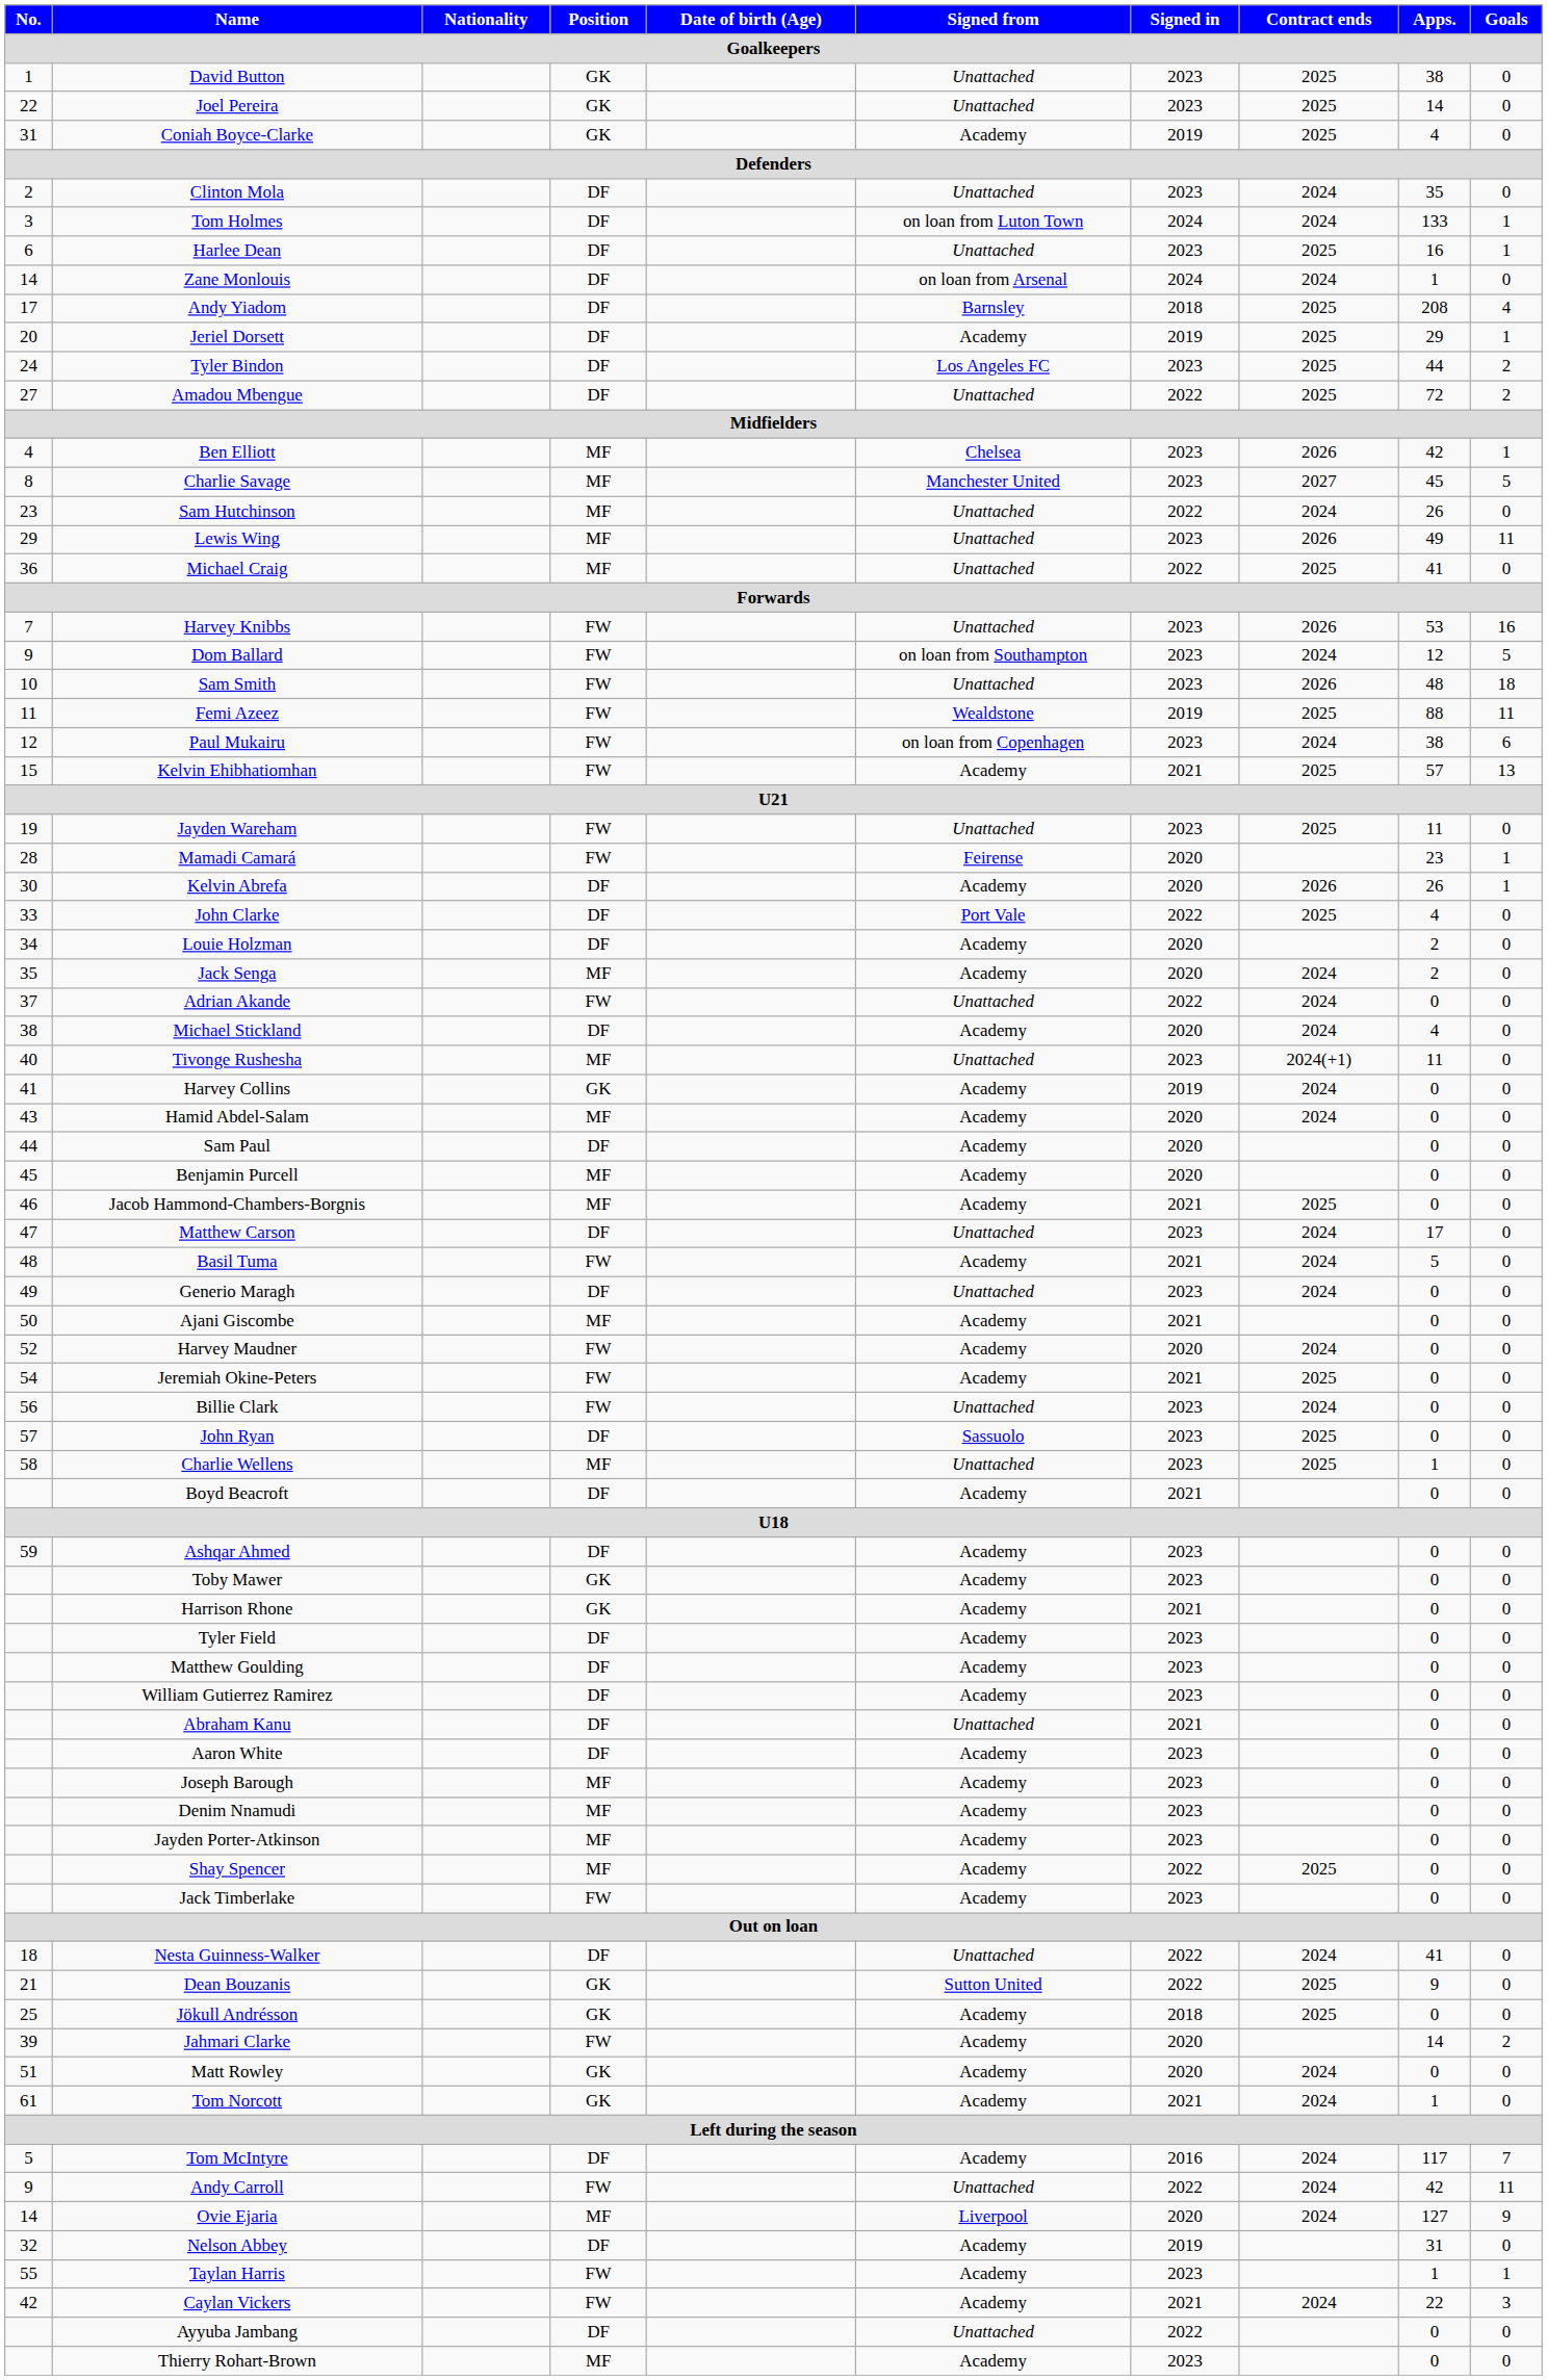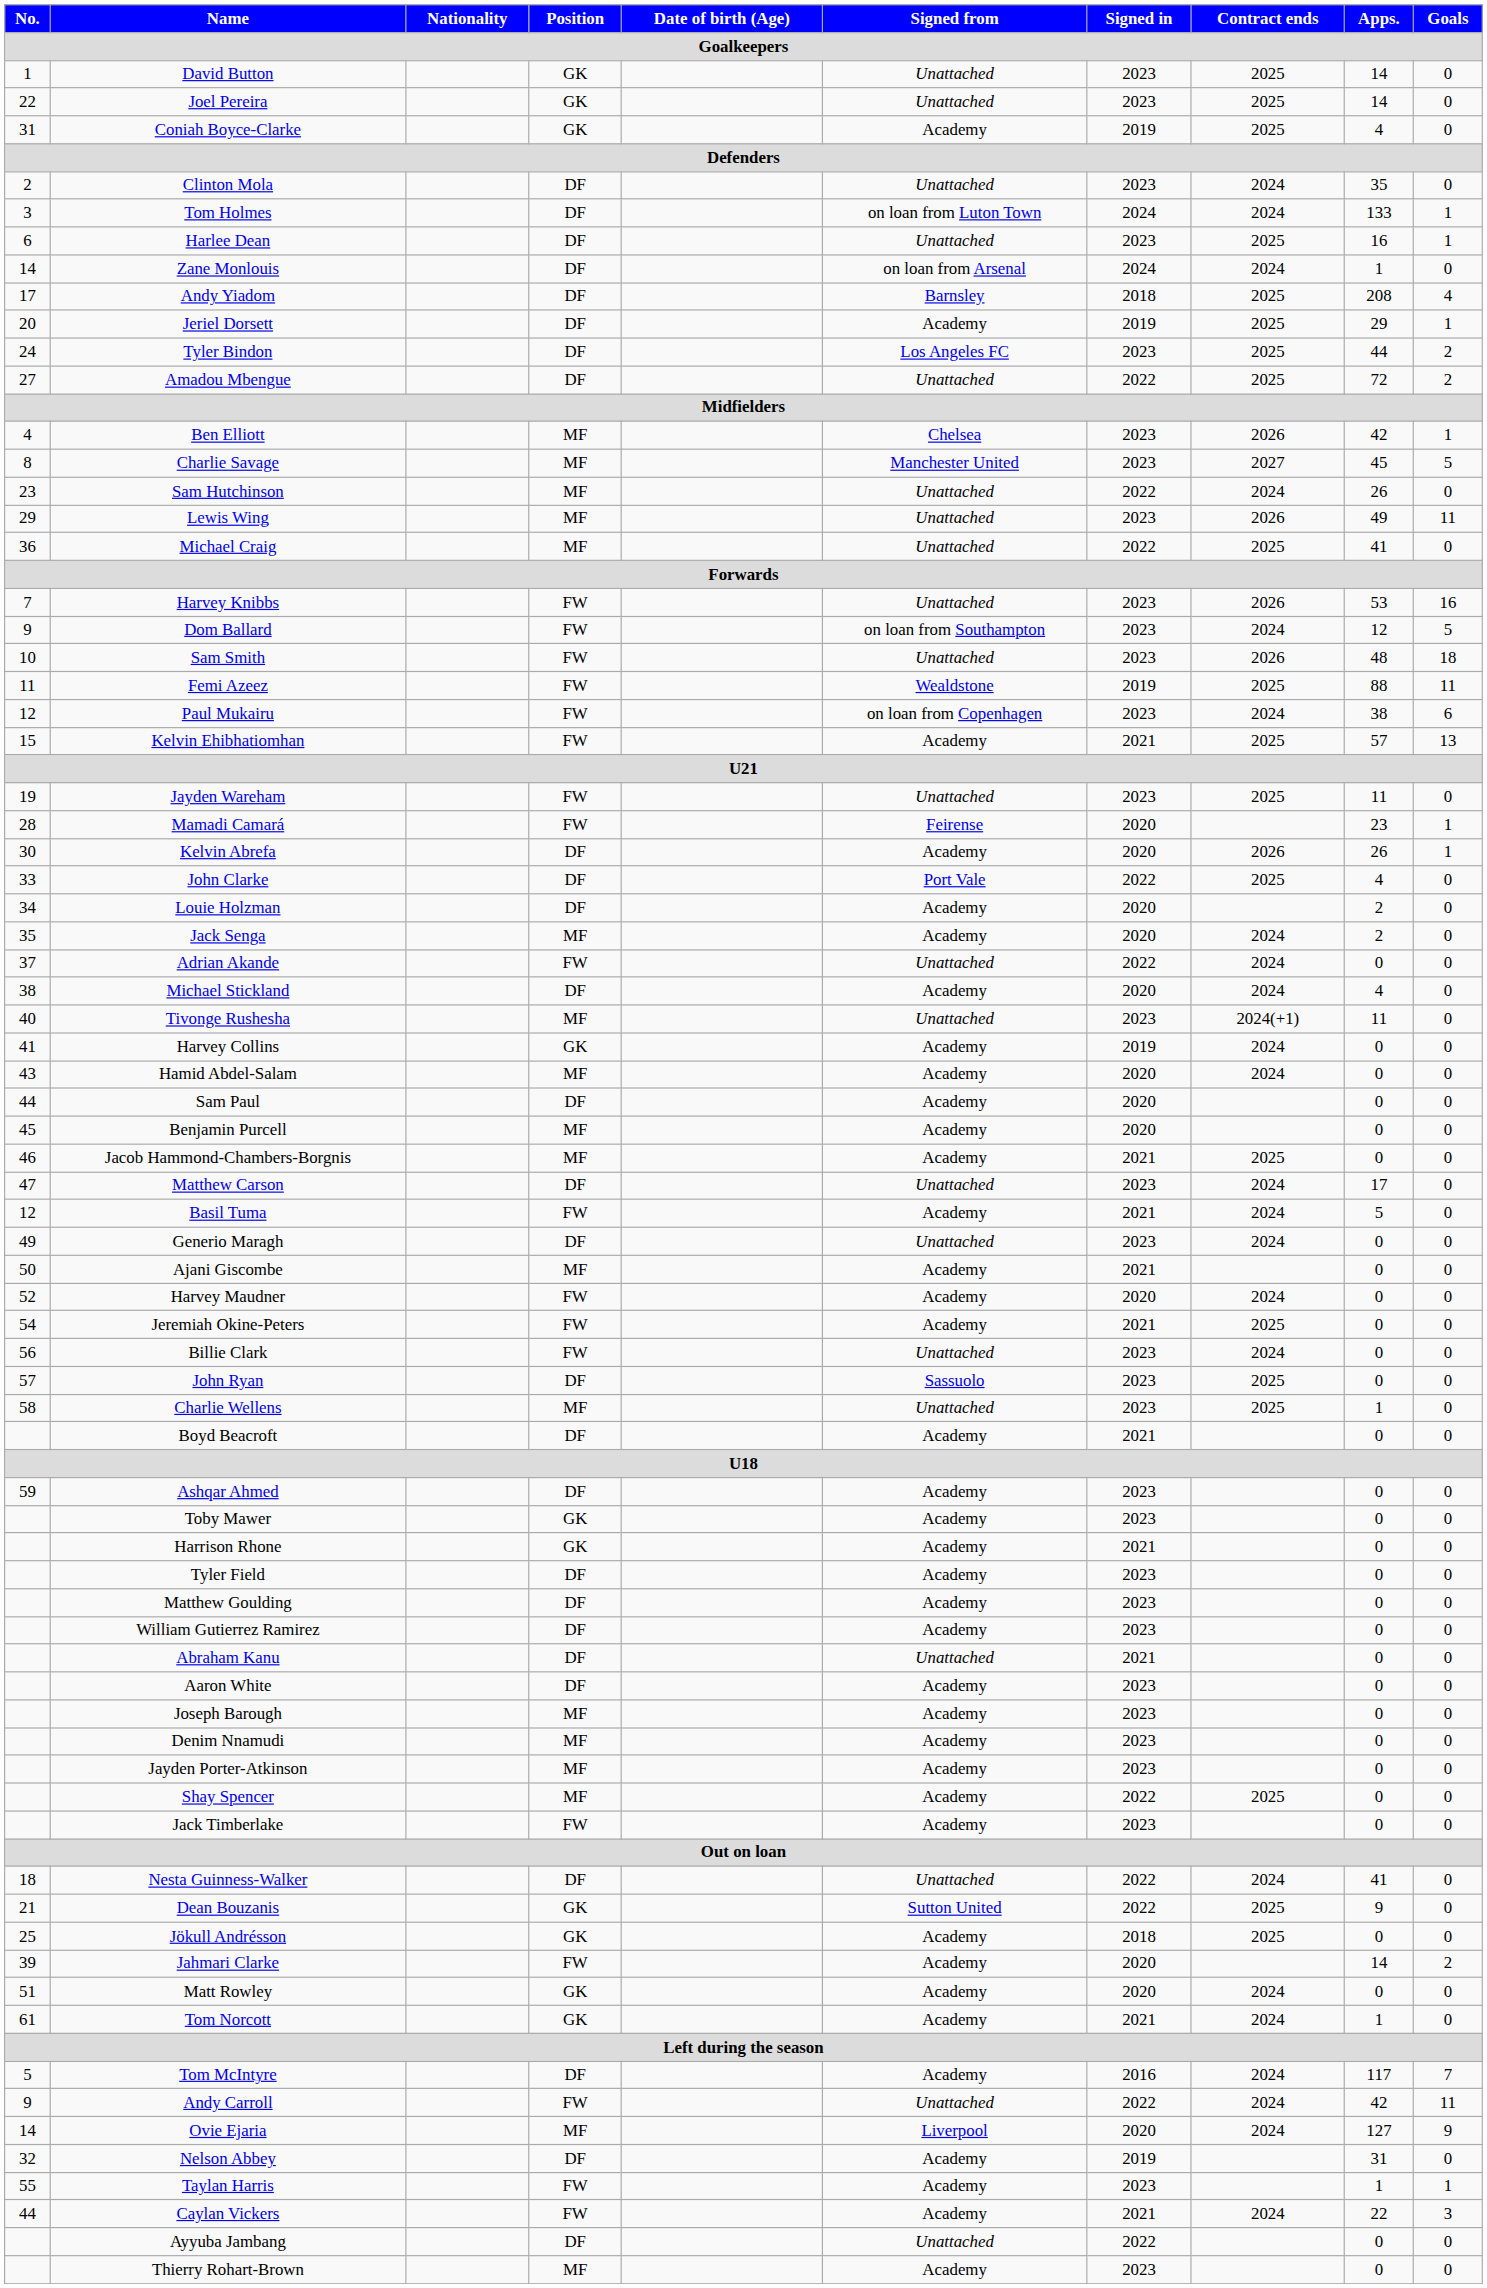David Button | Apps.: 38 -> 14
Basil Tuma | No.: 48 -> 12
Caylan Vickers | No.: 42 -> 44
